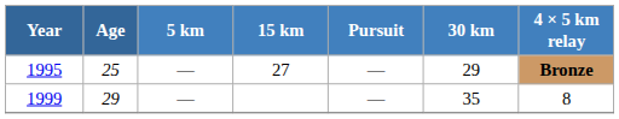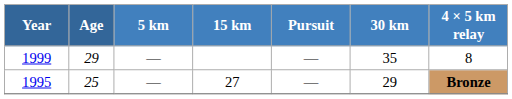rows swapped: 1995 <-> 1999
